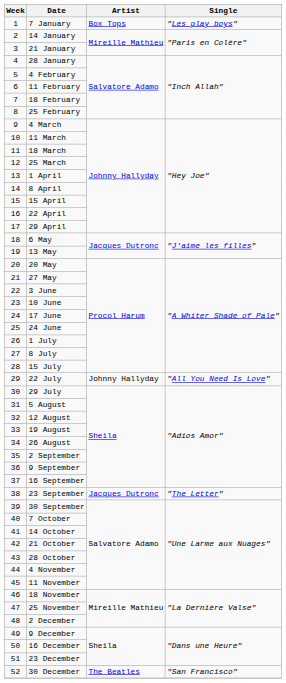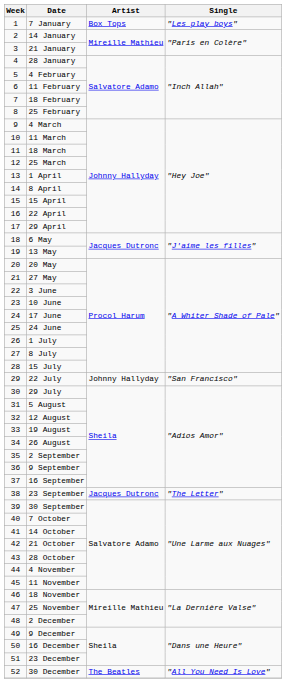22 July | Single: "All You Need Is Love" -> "San Francisco"
30 December | Single: "San Francisco" -> "All You Need Is Love"
